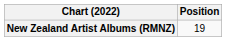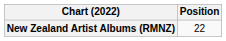New Zealand Artist Albums (RMNZ) | Position: 19 -> 22
